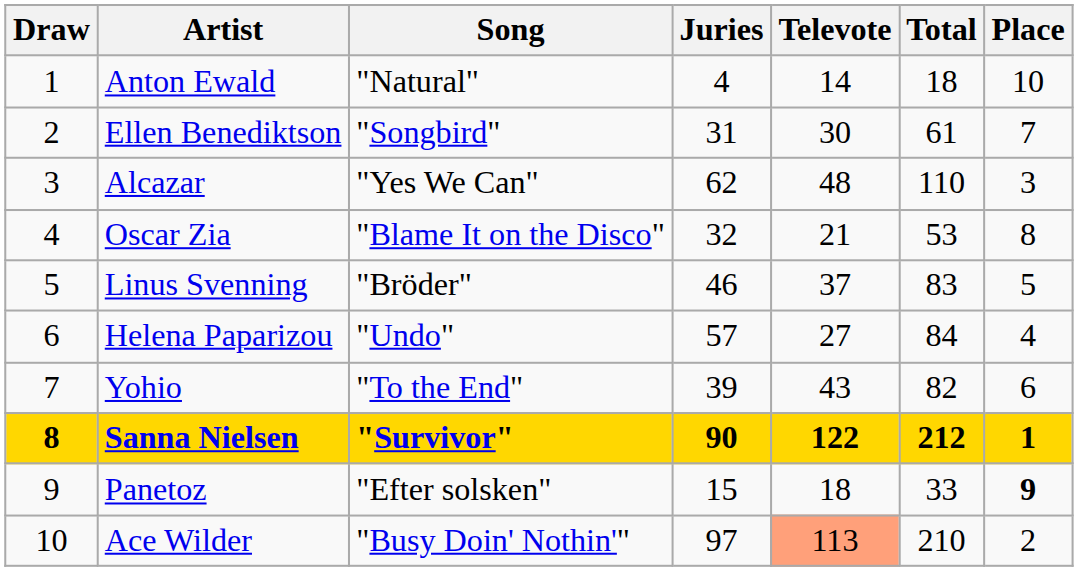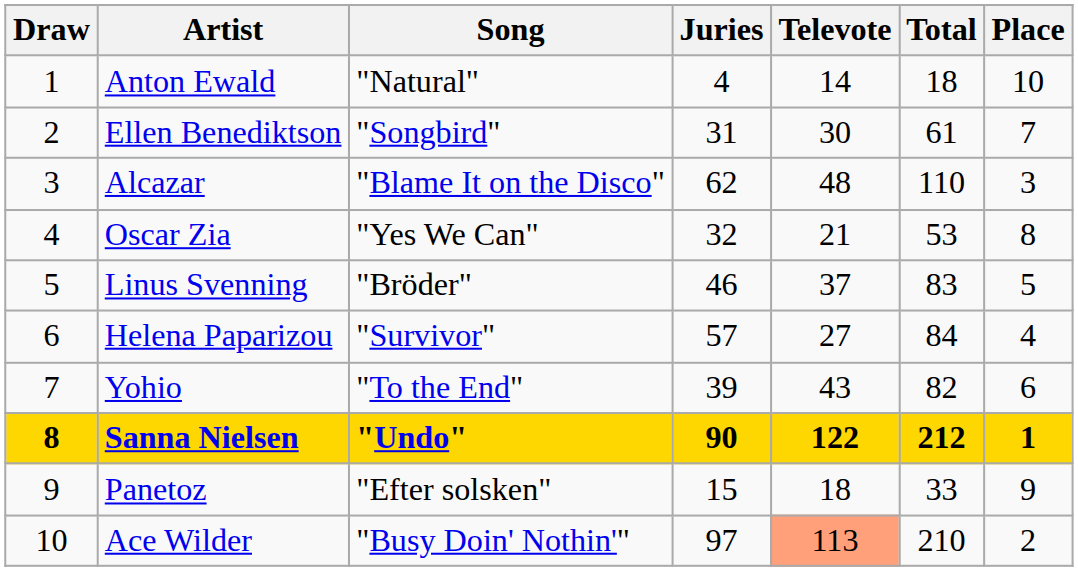Alcazar | Song: "Yes We Can" -> "Blame It on the Disco"
Oscar Zia | Song: "Blame It on the Disco" -> "Yes We Can"
Helena Paparizou | Song: "Undo" -> "Survivor"
Sanna Nielsen | Song: "Survivor" -> "Undo"
Panetoz | Place: bold -> normal
